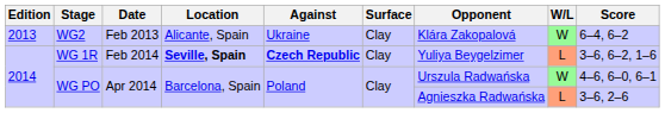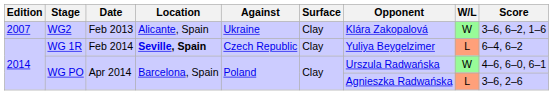WG2 | Edition: 2013 -> 2007
WG2 | Score: 6–4, 6–2 -> 3–6, 6–2, 1–6
WG 1R | Against: bold -> normal
WG 1R | Score: 3–6, 6–2, 1–6 -> 6–4, 6–2
